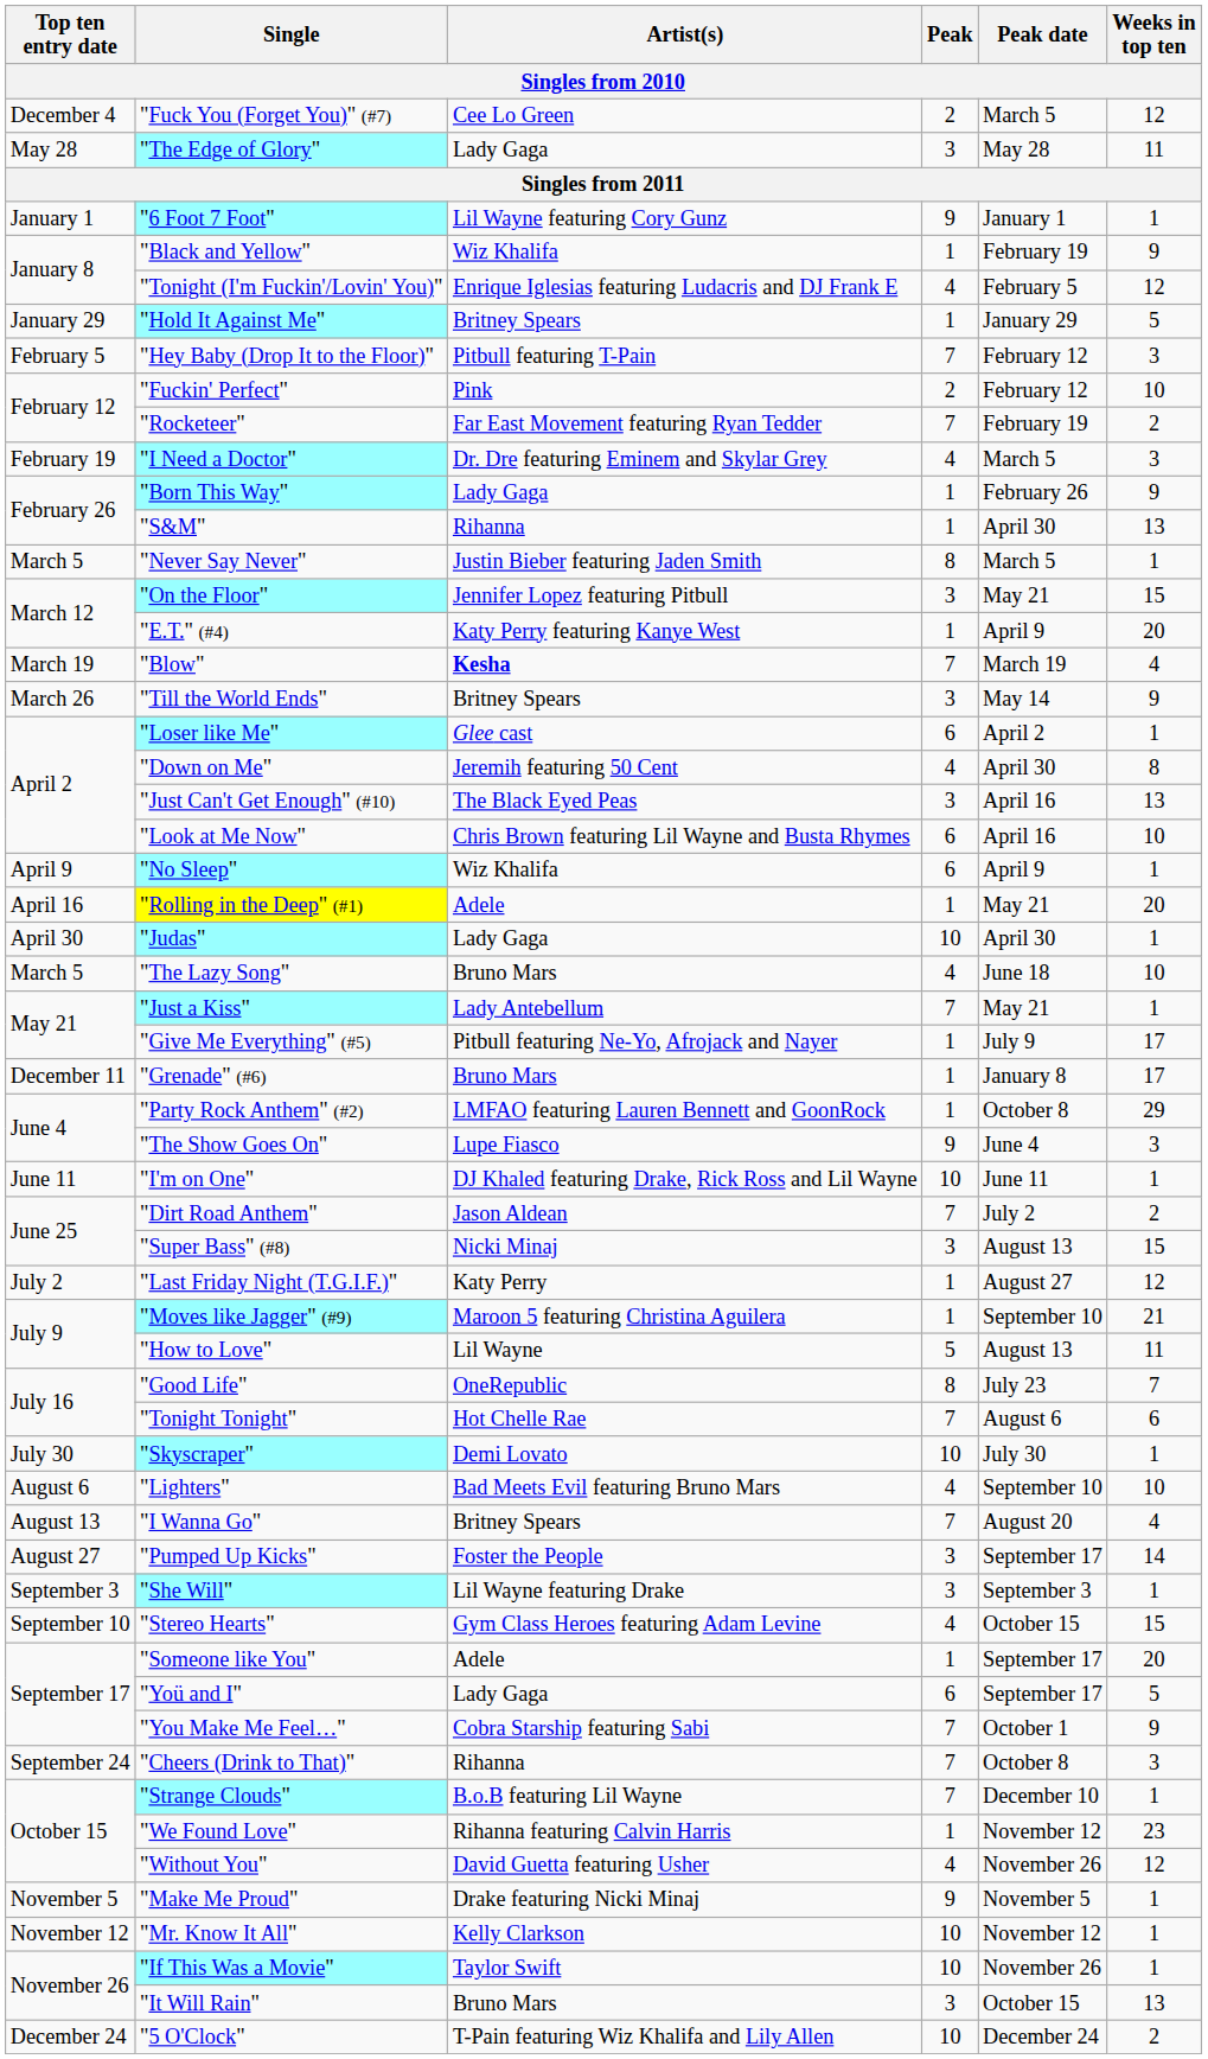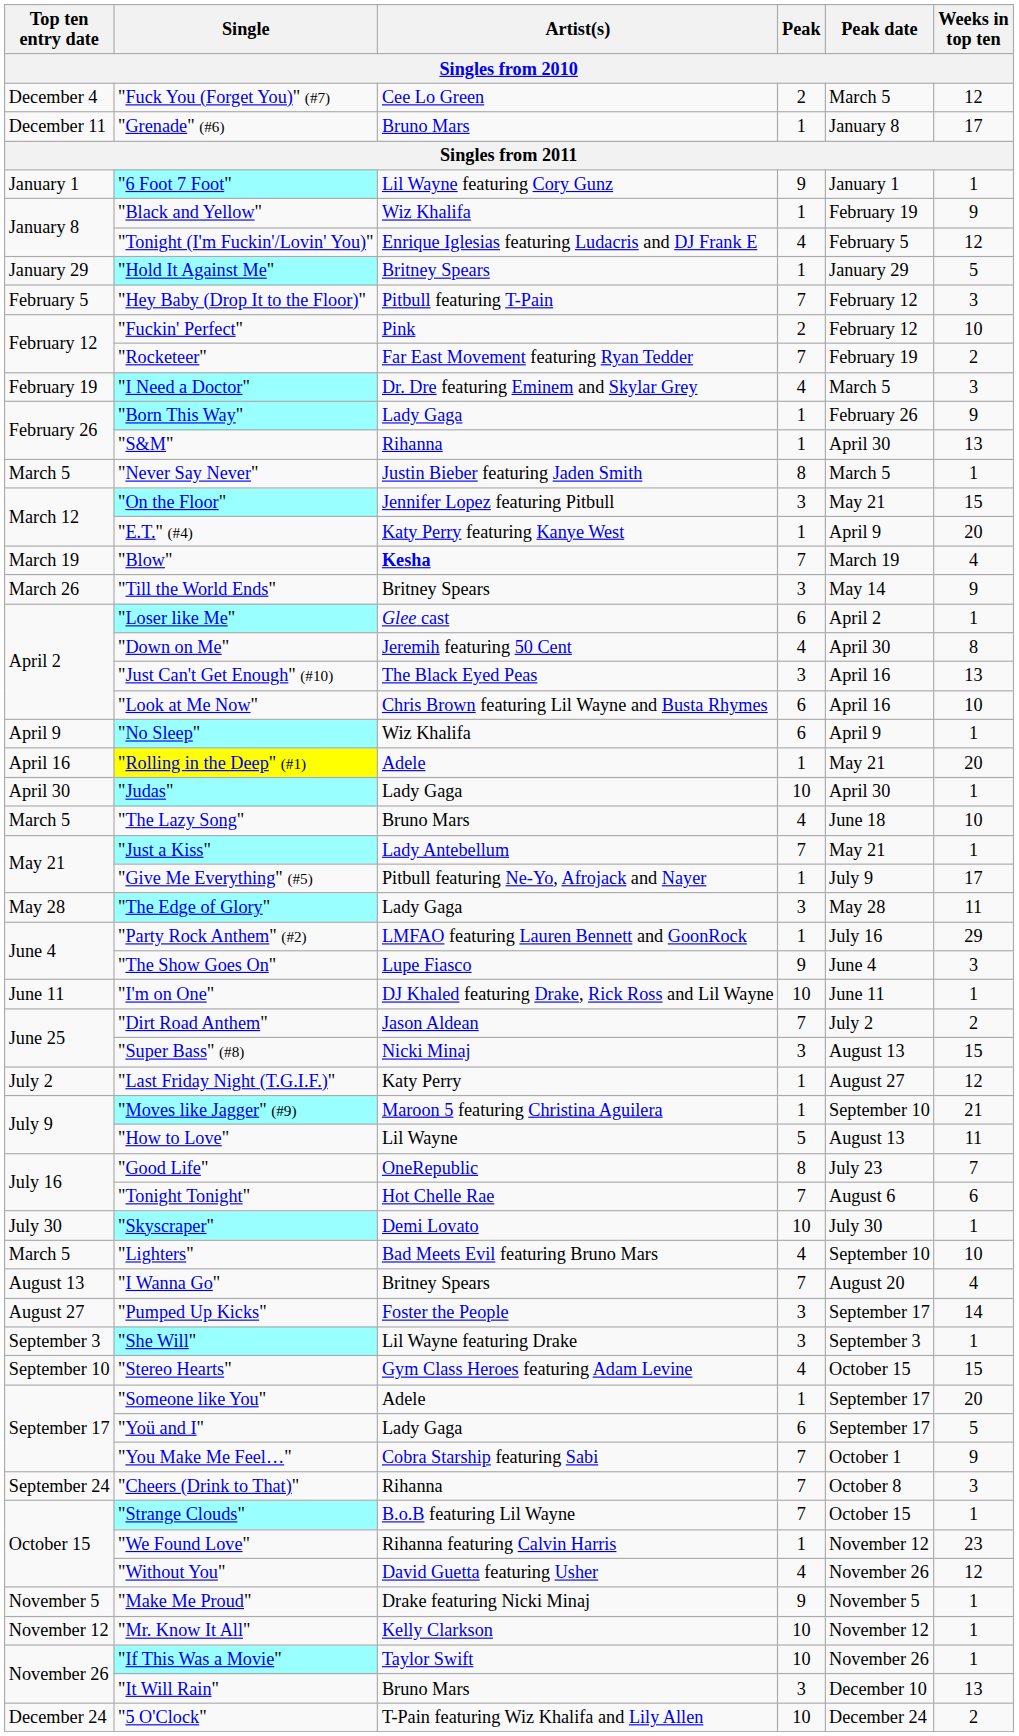rows swapped: "Grenade" (#6) <-> "The Edge of Glory"
"Party Rock Anthem" (#2) | Peak date: October 8 -> July 16
"Lighters" | Top ten entry date: August 6 -> March 5
"Strange Clouds" | Peak date: December 10 -> October 15
"It Will Rain" | Peak date: October 15 -> December 10
